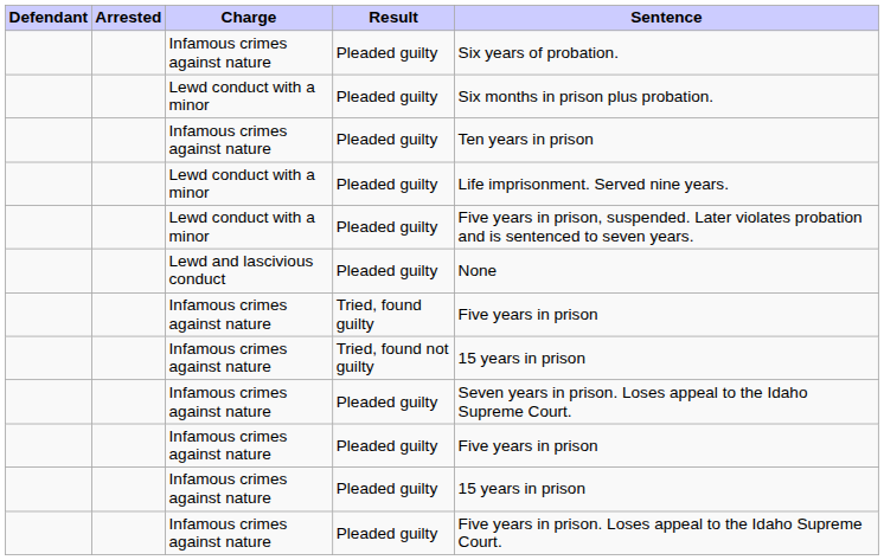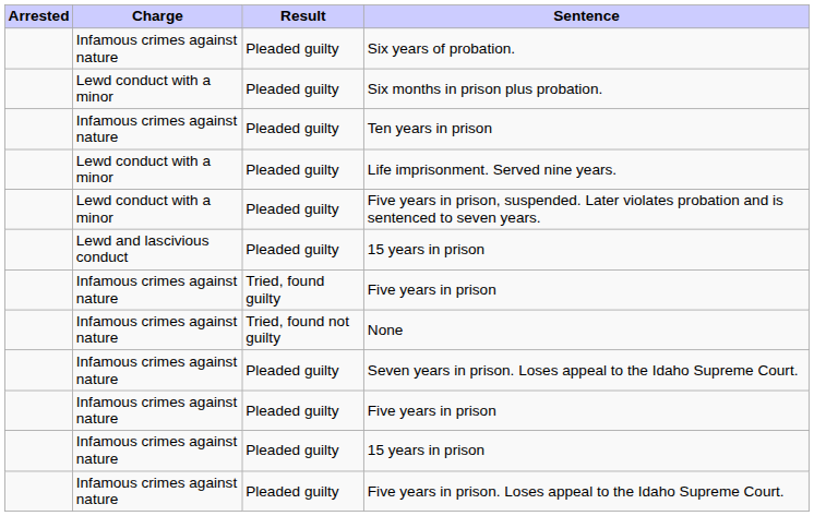- column: Defendant
Lewd and lascivious conduct | Sentence: None -> 15 years in prison
Infamous crimes against nature / Tried, found not guilty | Sentence: 15 years in prison -> None
